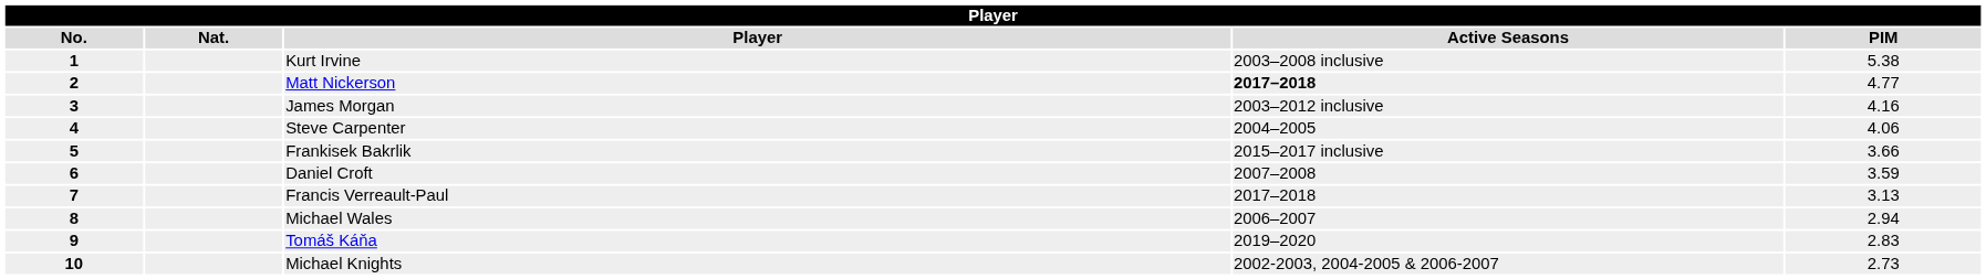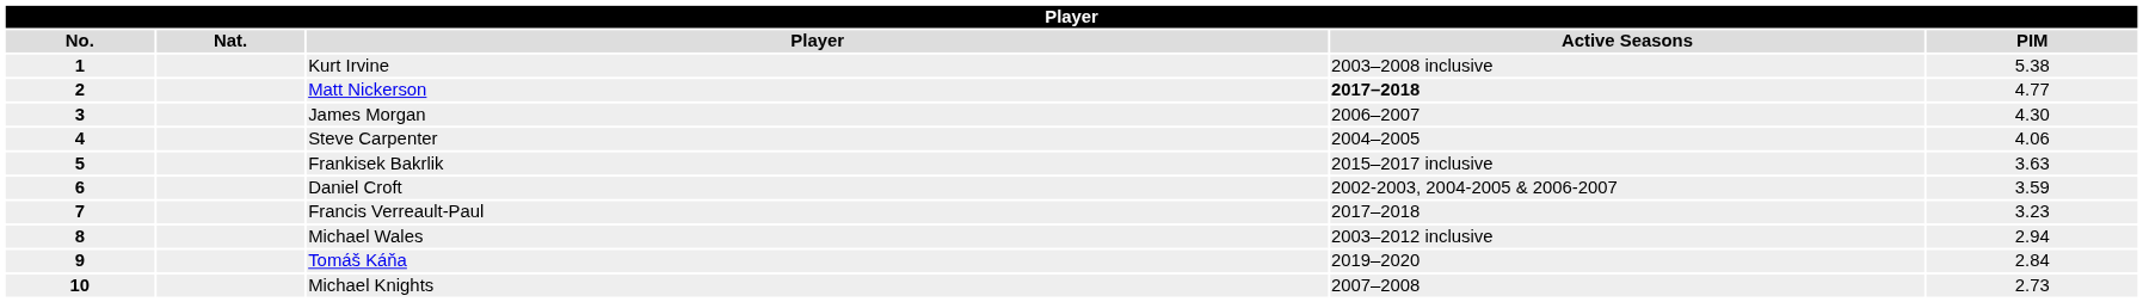James Morgan | Active Seasons: 2003–2012 inclusive -> 2006–2007
James Morgan | PIM: 4.16 -> 4.30
Frankisek Bakrlik | PIM: 3.66 -> 3.63
Daniel Croft | Active Seasons: 2007–2008 -> 2002-2003, 2004-2005 & 2006-2007
Francis Verreault-Paul | PIM: 3.13 -> 3.23
Michael Wales | Active Seasons: 2006–2007 -> 2003–2012 inclusive
Tomáš Káňa | PIM: 2.83 -> 2.84
Michael Knights | Active Seasons: 2002-2003, 2004-2005 & 2006-2007 -> 2007–2008
